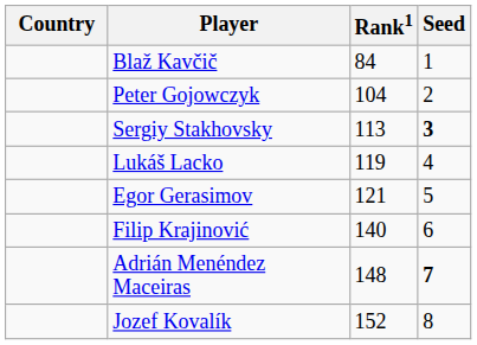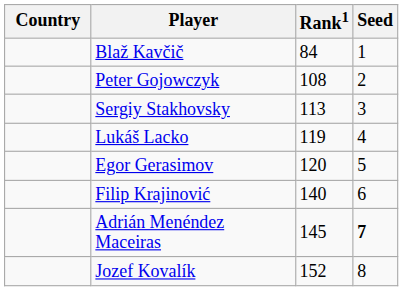Peter Gojowczyk | Rank1: 104 -> 108
Sergiy Stakhovsky | Seed: bold -> normal
Egor Gerasimov | Rank1: 121 -> 120
Adrián Menéndez Maceiras | Rank1: 148 -> 145
